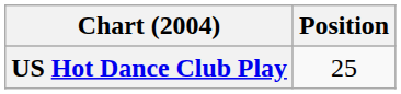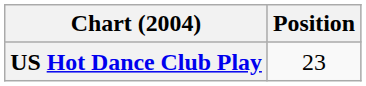US Hot Dance Club Play | Position: 25 -> 23
